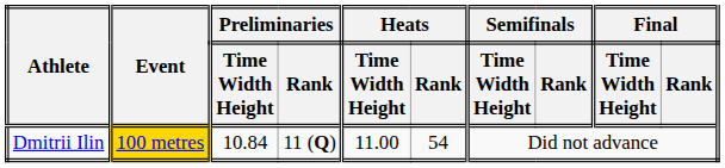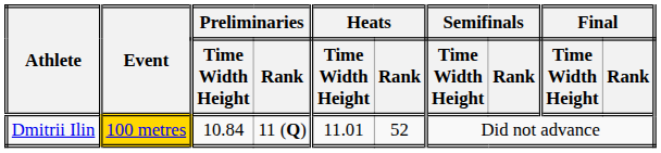Dmitrii Ilin | Heats / Time Width Height: 11.00 -> 11.01
Dmitrii Ilin | Heats / Rank: 54 -> 52
